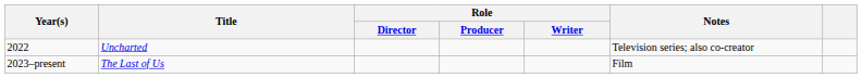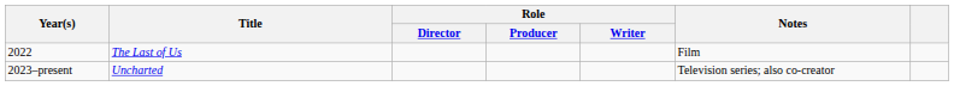2022 | Title: Uncharted -> The Last of Us
2022 | Notes: Television series; also co-creator -> Film
2023–present | Title: The Last of Us -> Uncharted
2023–present | Notes: Film -> Television series; also co-creator
